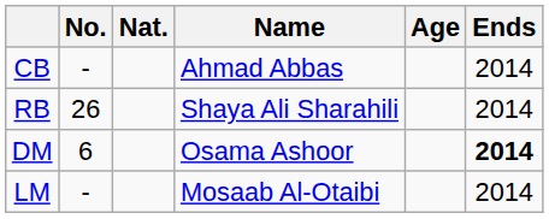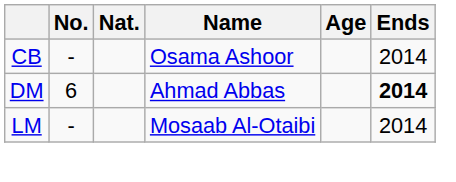CB | Name: Ahmad Abbas -> Osama Ashoor
- row: RB | 26 | Shaya Ali Sharahili | 2014
DM | Name: Osama Ashoor -> Ahmad Abbas
